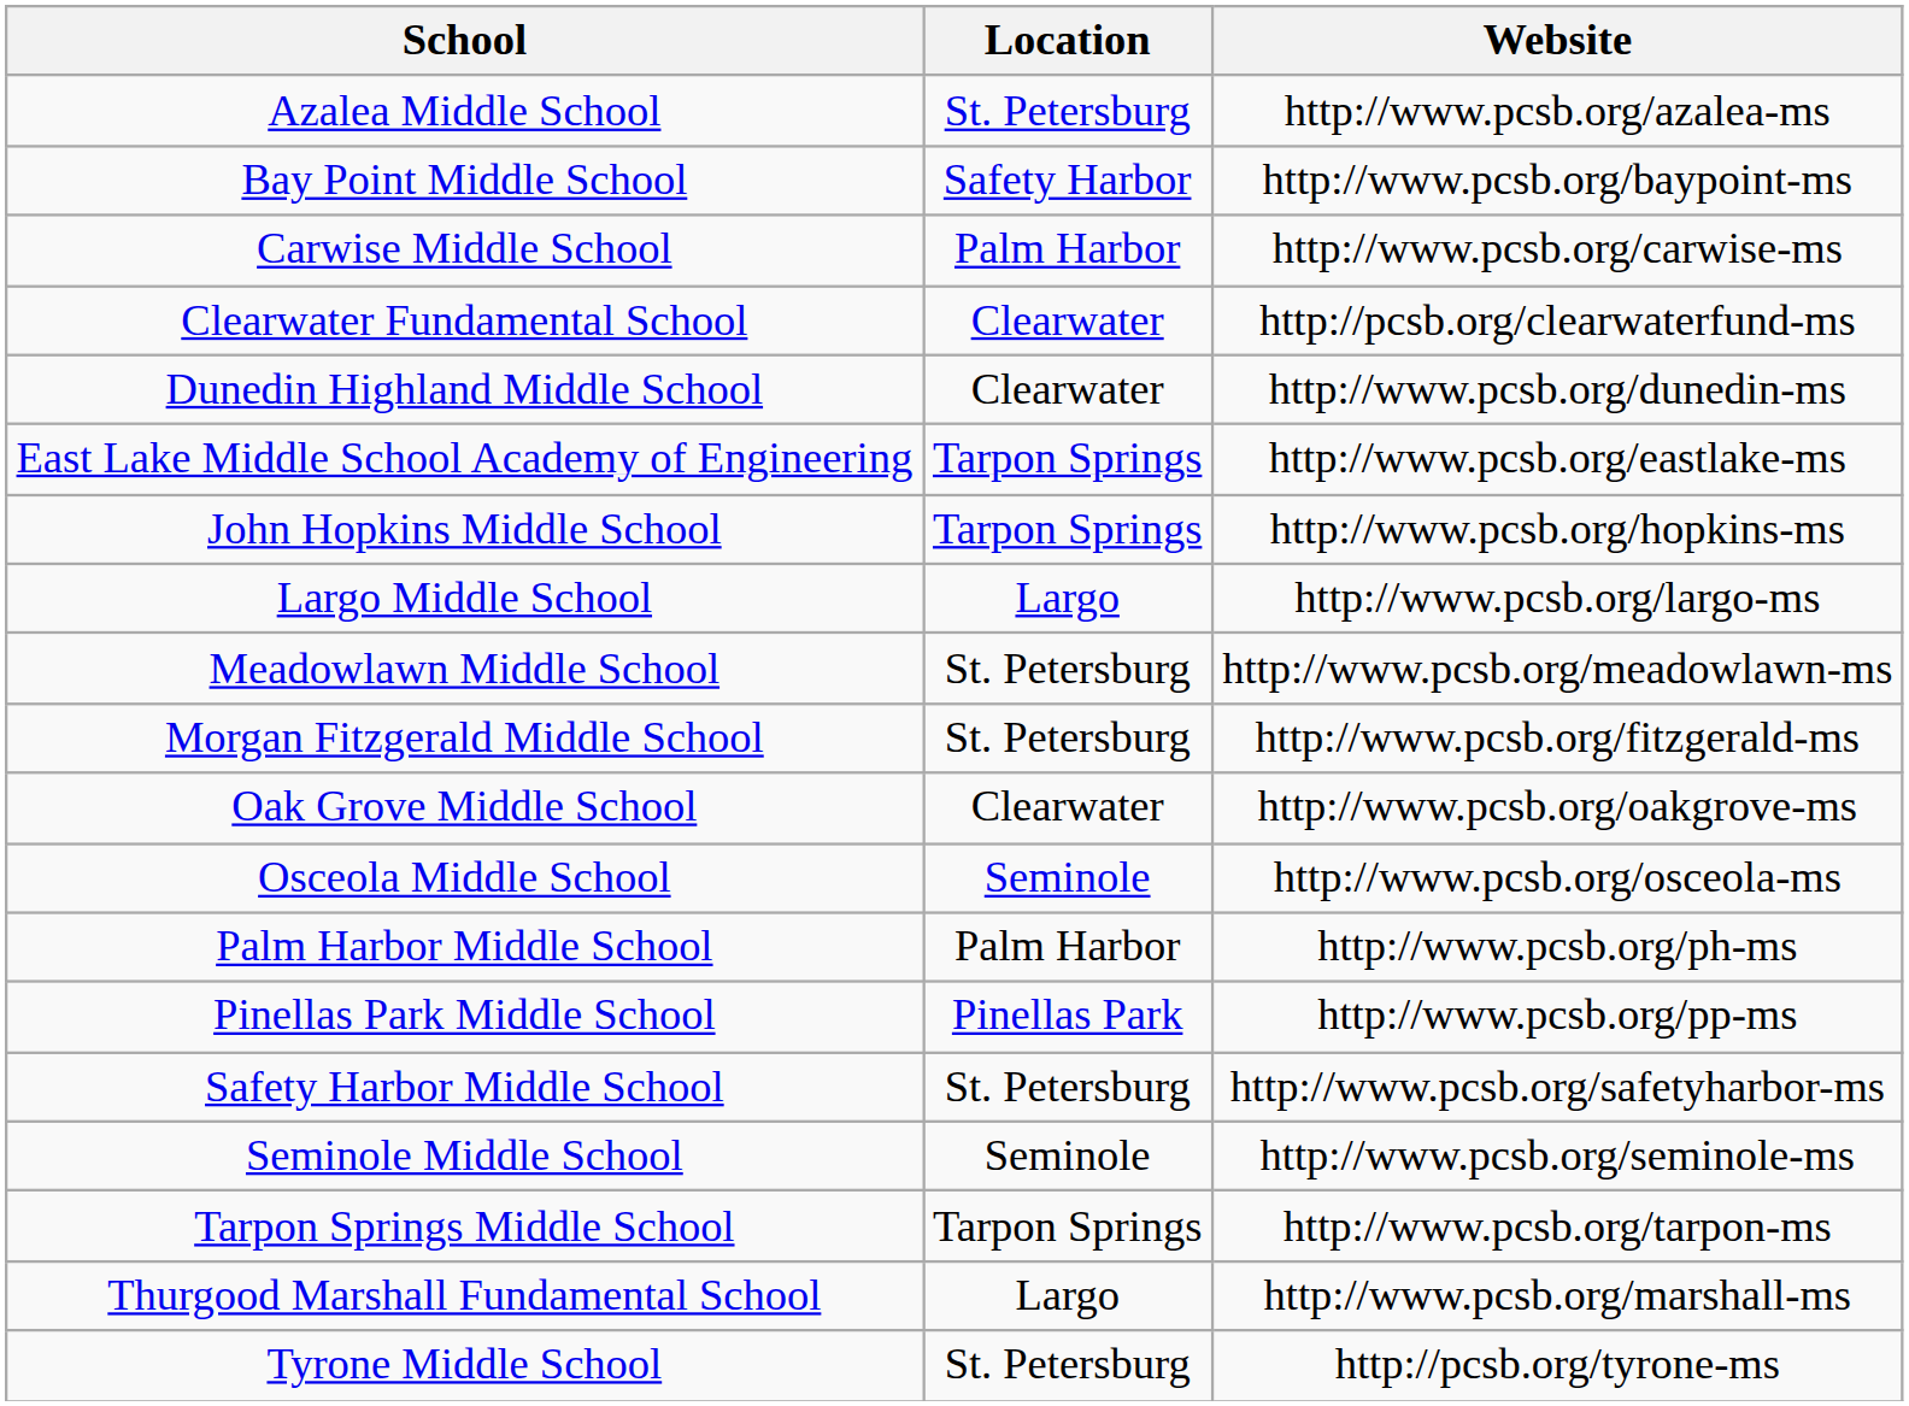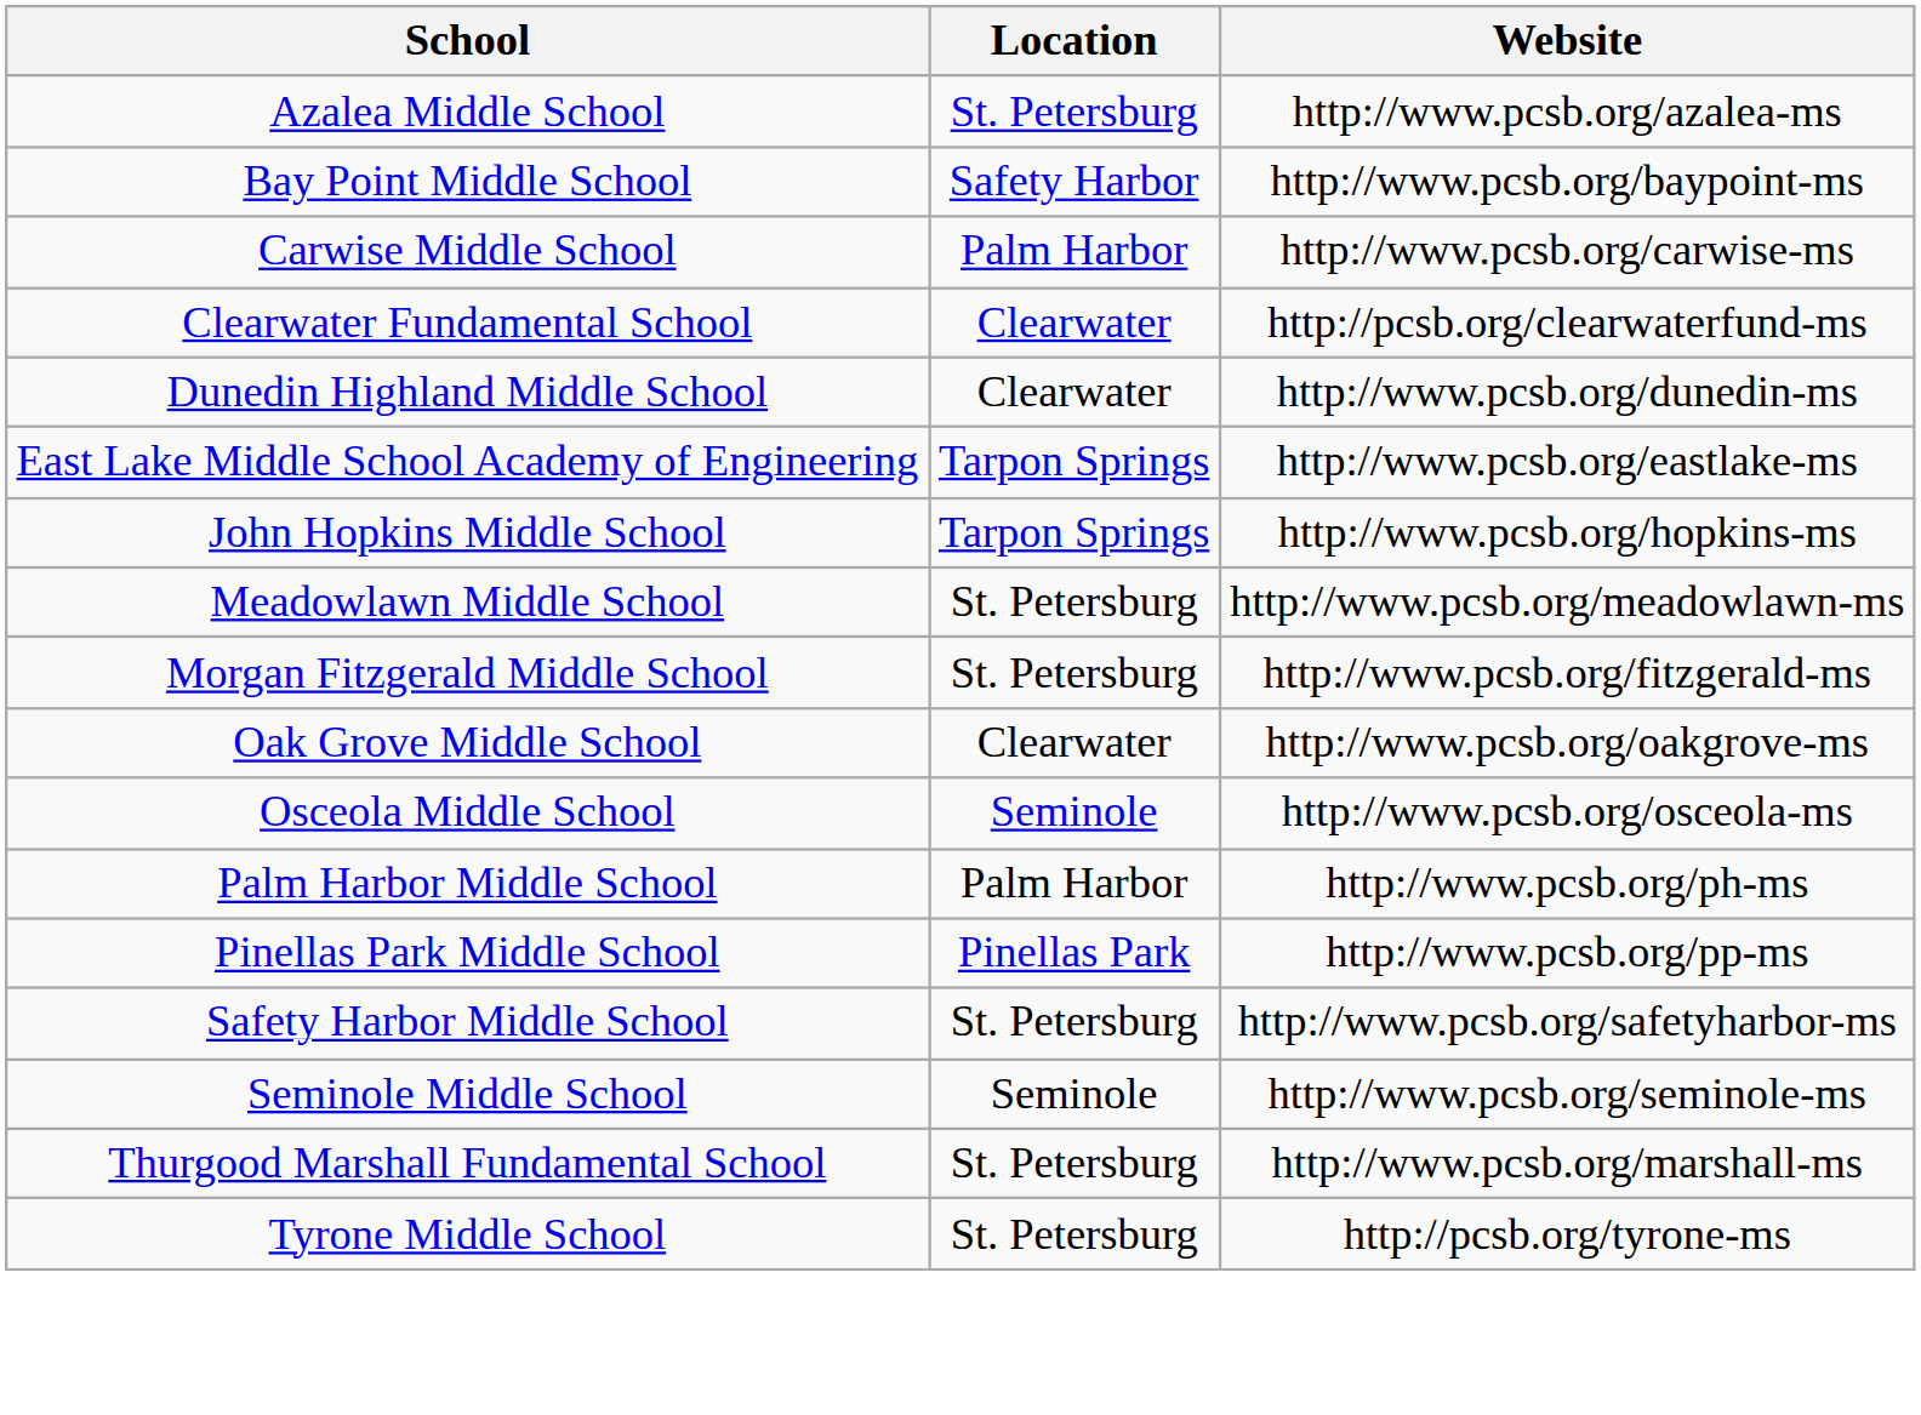- row: Largo Middle School | Largo | http://www.pcsb.org/largo-ms
- row: Tarpon Springs Middle School | Tarpon Springs | http://www.pcsb.org/tarpon-ms
Thurgood Marshall Fundamental School | Location: Largo -> St. Petersburg
